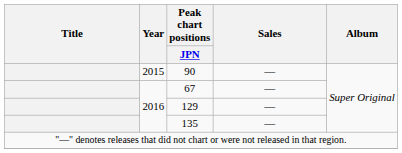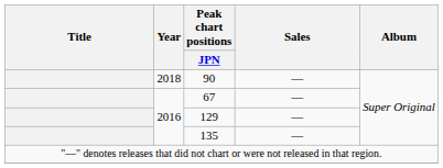90 | Year: 2015 -> 2018
